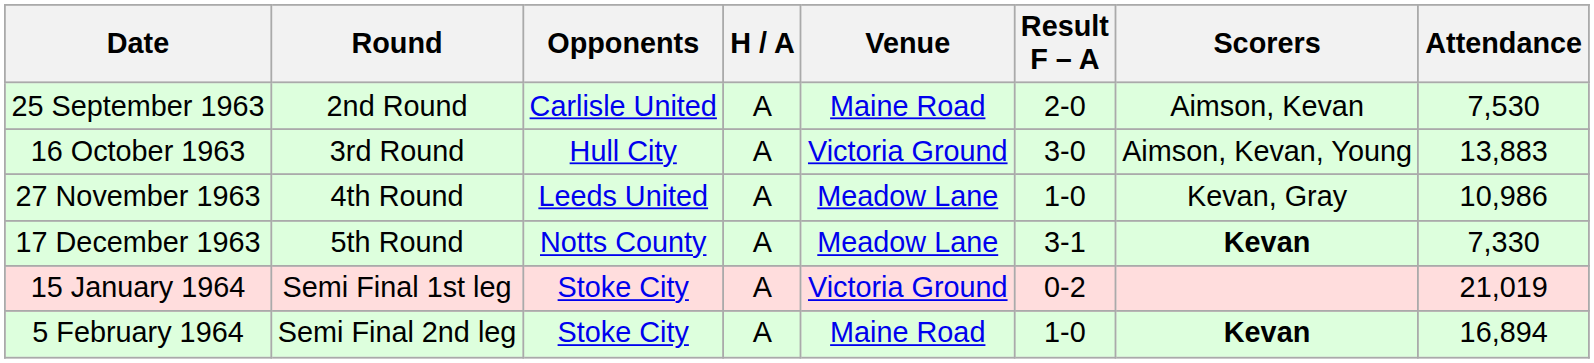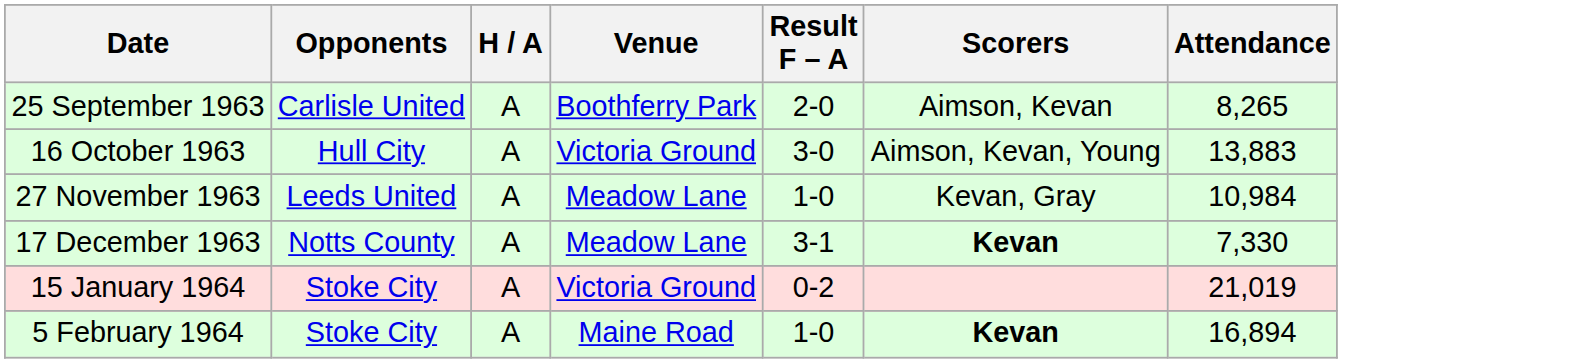- column: Round | 2nd Round | 3rd Round | 4th Round | 5th Round | Semi Final 1st leg | Semi Final 2nd leg
25 September 1963 | Venue: Maine Road -> Boothferry Park
25 September 1963 | Attendance: 7,530 -> 8,265
27 November 1963 | Attendance: 10,986 -> 10,984
